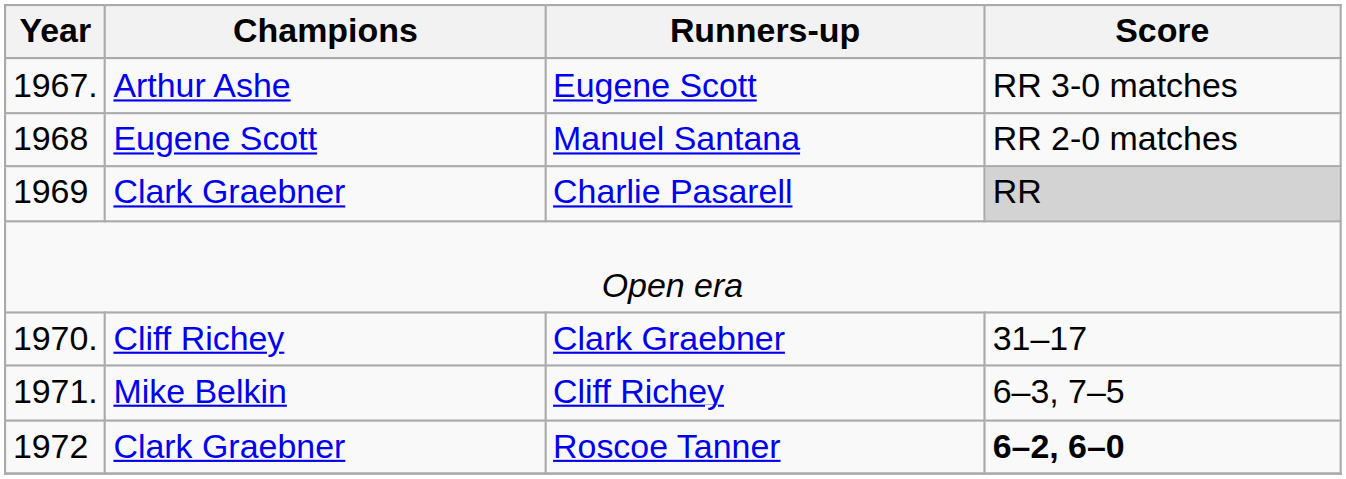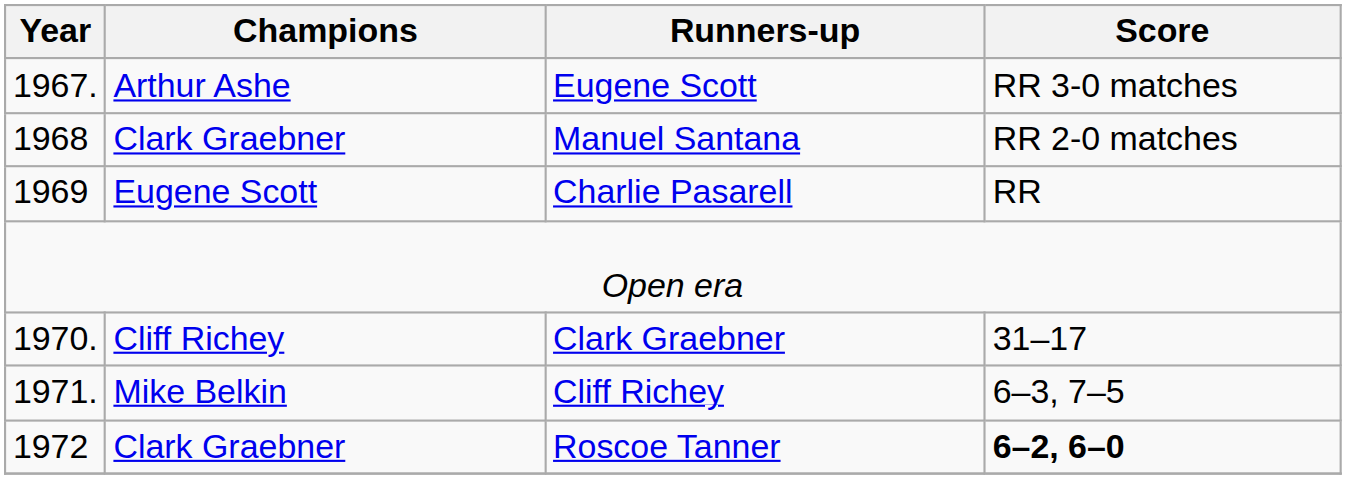Manuel Santana | Champions: Eugene Scott -> Clark Graebner
Charlie Pasarell | Champions: Clark Graebner -> Eugene Scott
Charlie Pasarell | Score: lightgrey background -> no background
